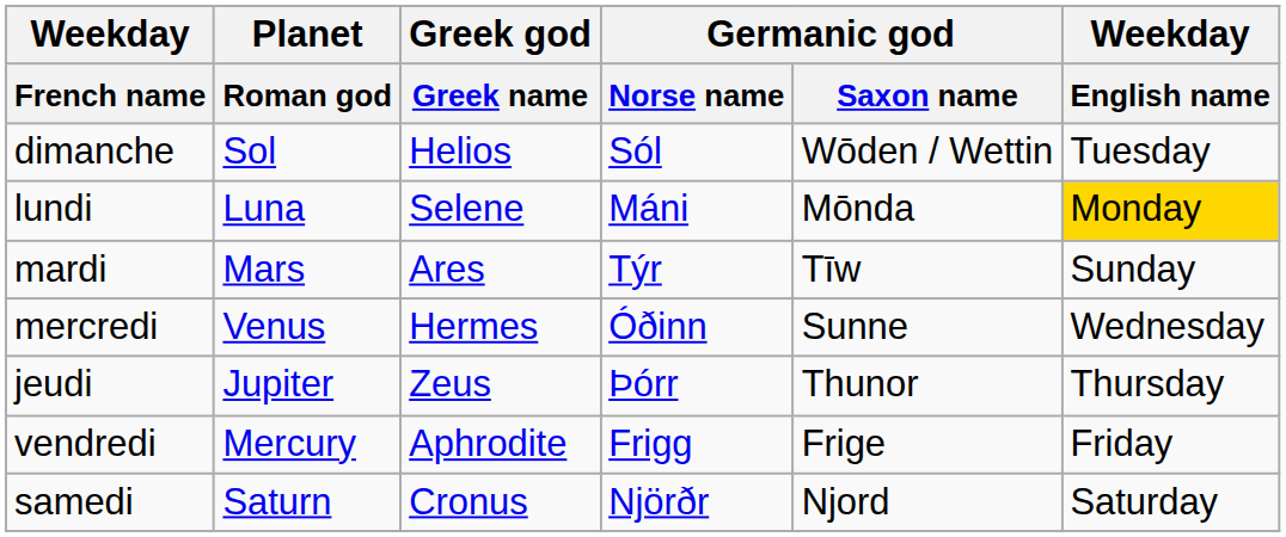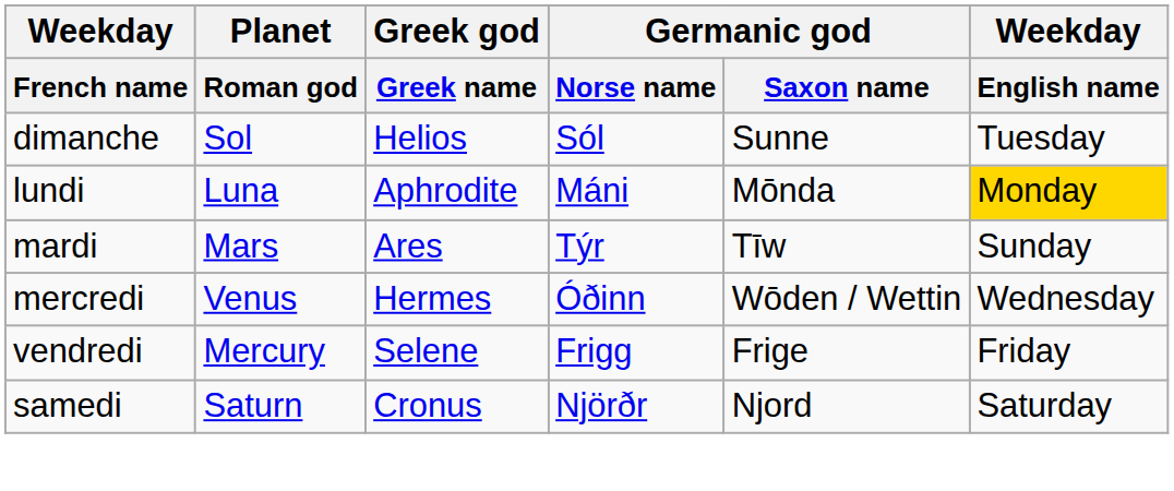dimanche | Germanic god / Saxon name: Wōden / Wettin -> Sunne
lundi | Greek god / Greek name: Selene -> Aphrodite
mercredi | Germanic god / Saxon name: Sunne -> Wōden / Wettin
- row: jeudi | Jupiter | Zeus | Þórr | Thunor | Thursday
vendredi | Greek god / Greek name: Aphrodite -> Selene
